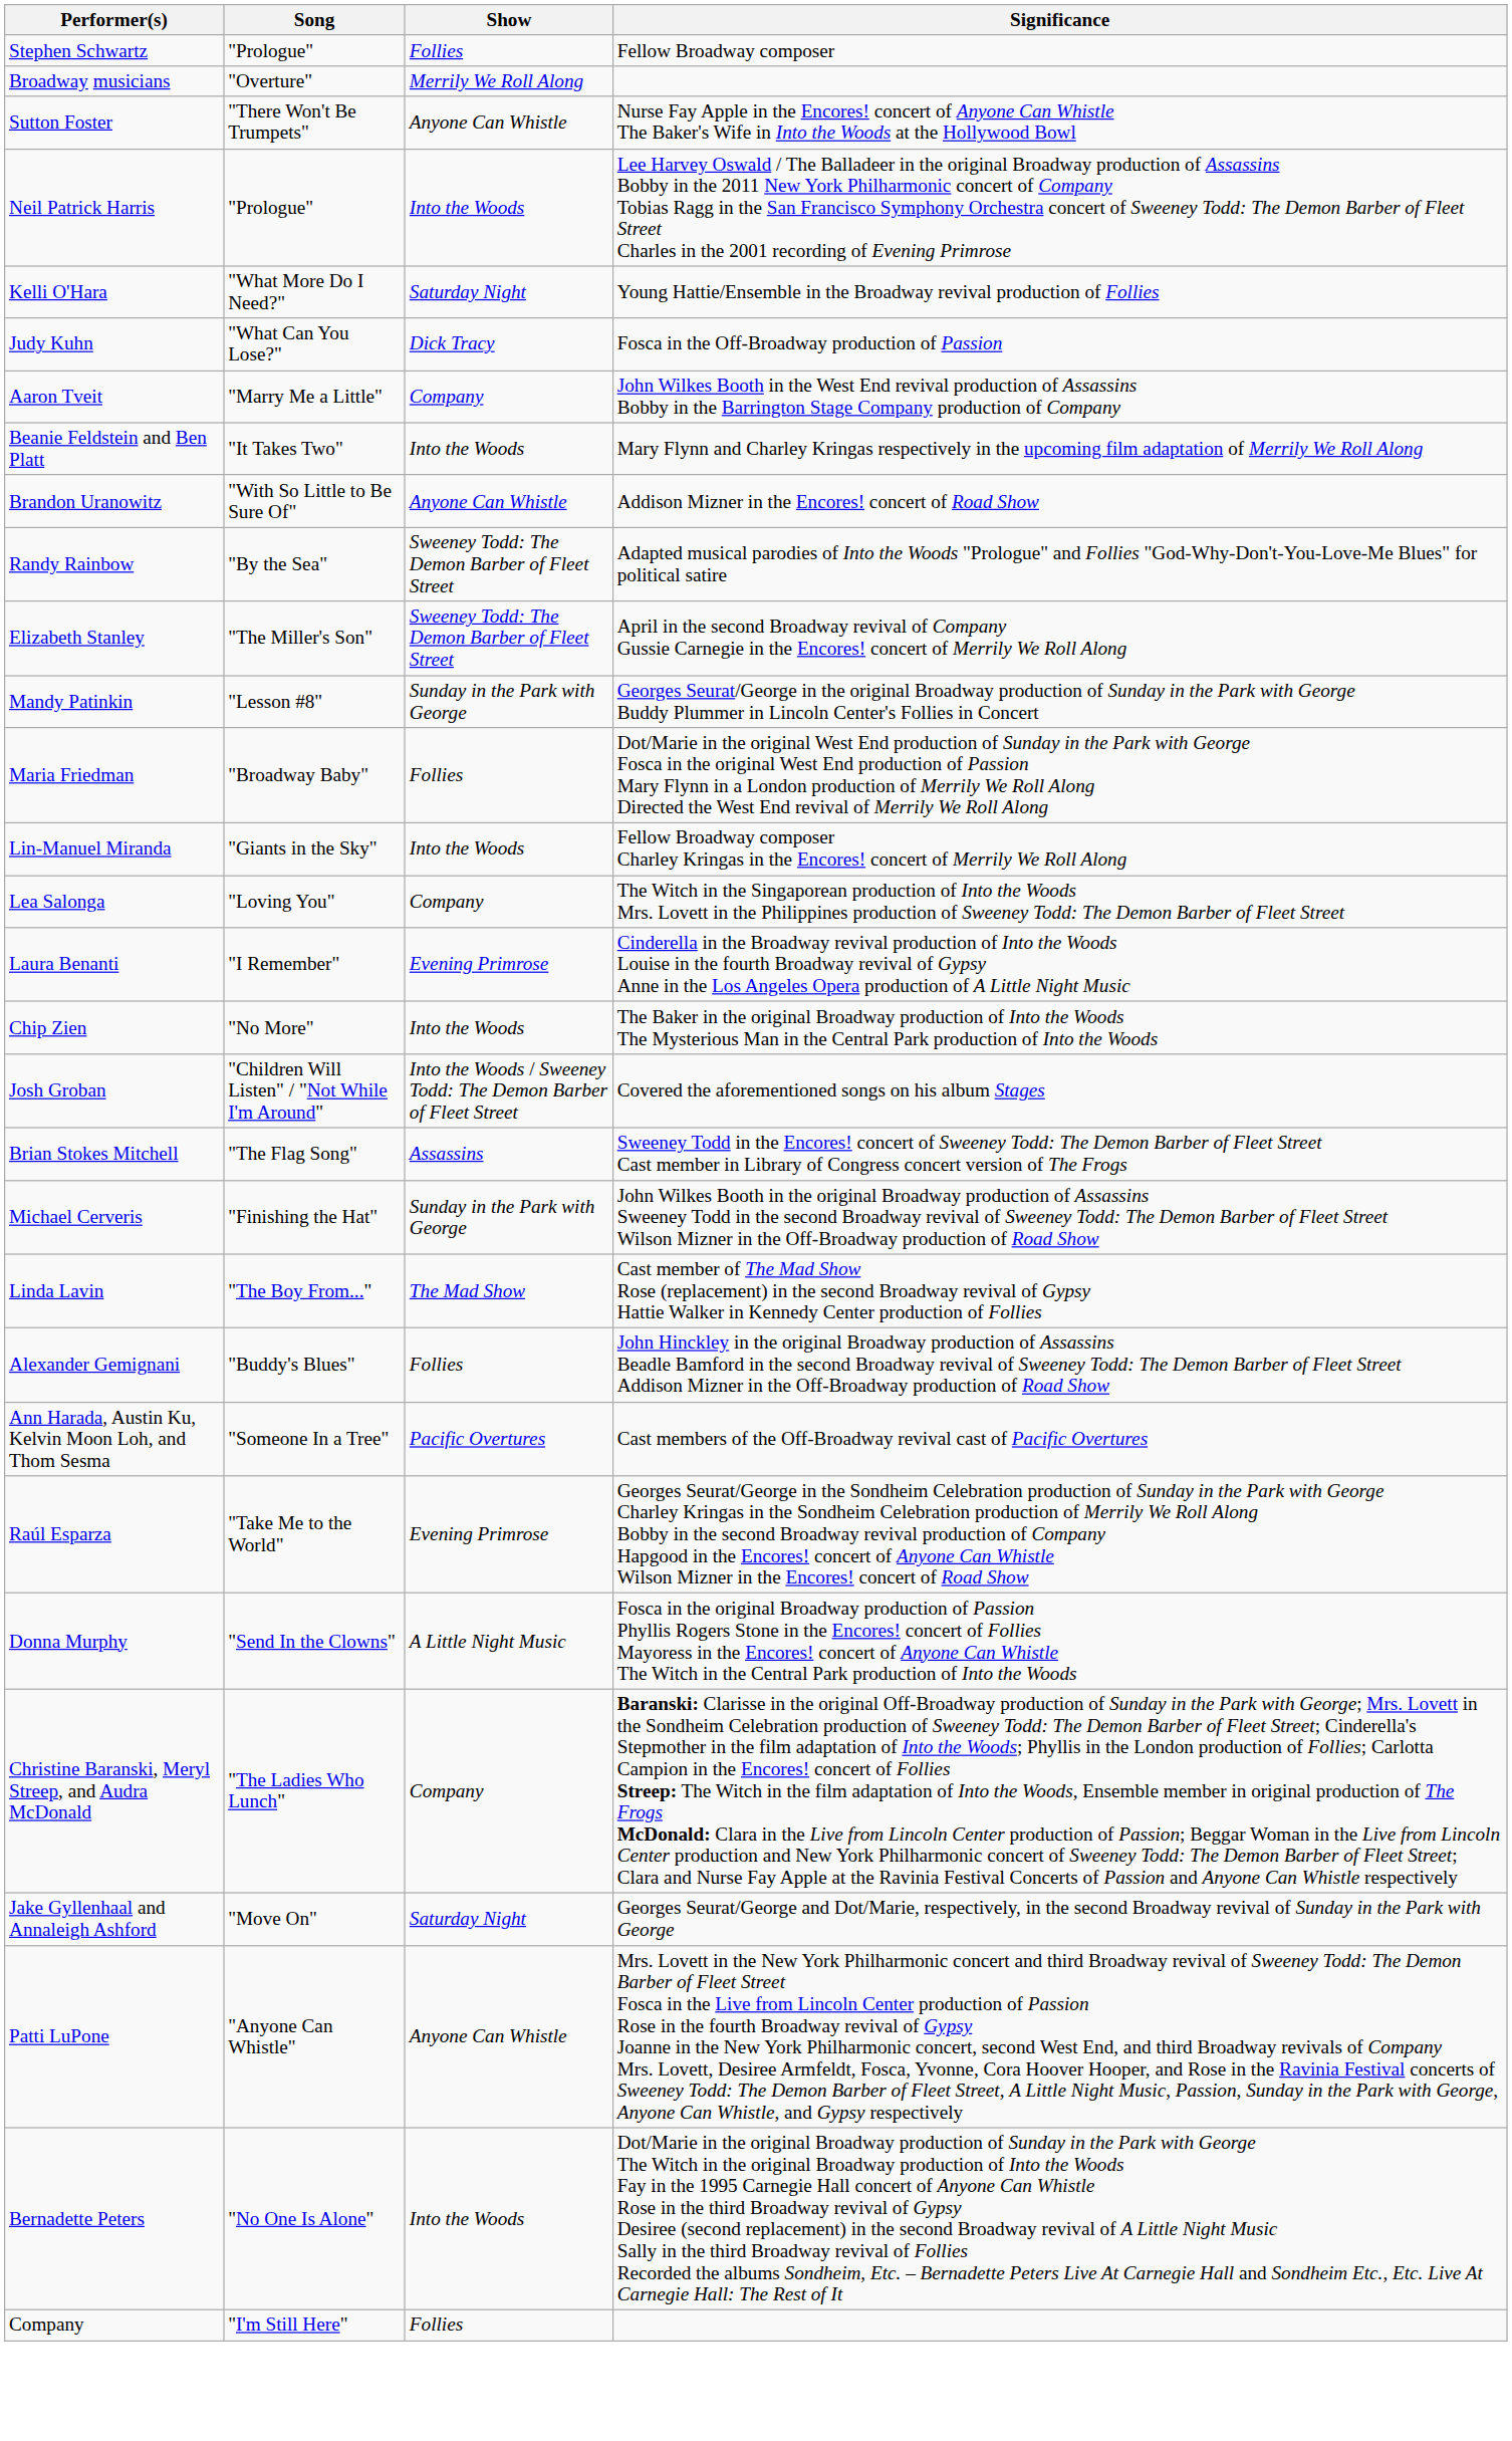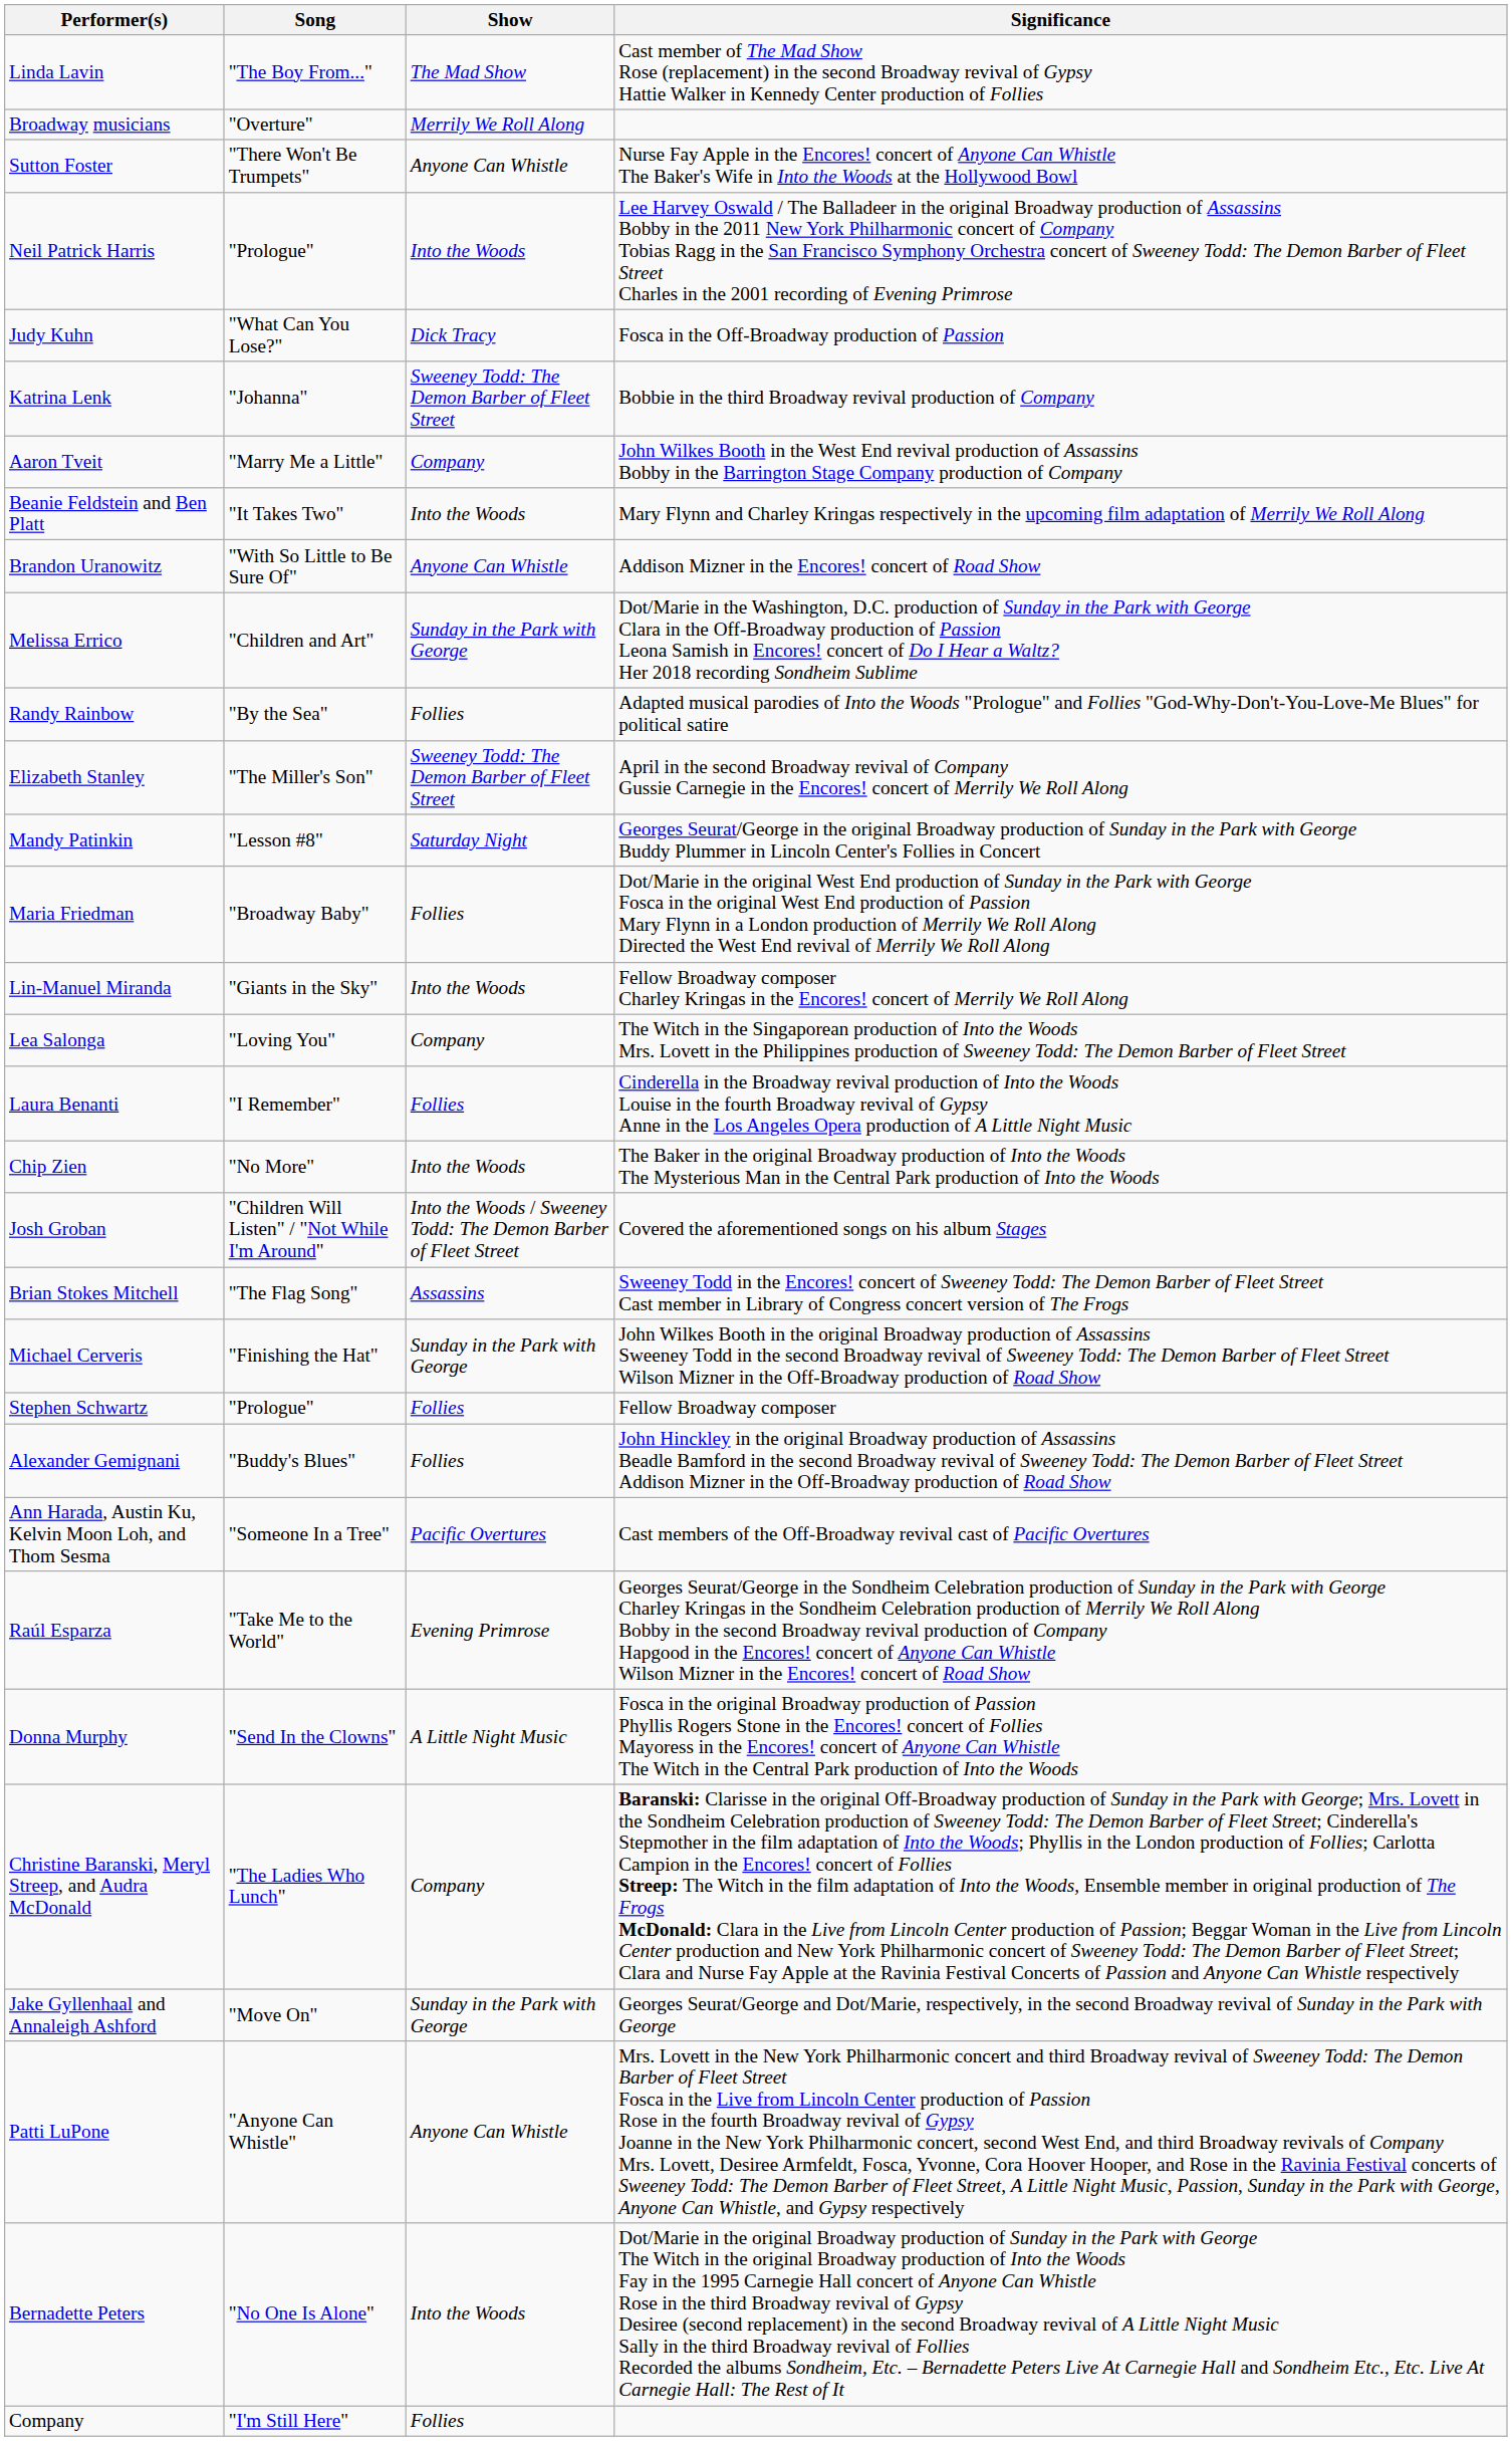rows swapped: Stephen Schwartz <-> Linda Lavin
- row: Kelli O'Hara | "What More Do I Need?" | Saturday Night | Young Hattie/Ensemble in the Broadway revival production of Follies
+ row: Katrina Lenk | "Johanna" | Sweeney Todd: The Demon Barber of Fleet Street | Bobbie in the third Broadway revival production of Company
+ row: Melissa Errico | "Children and Art" | Sunday in the Park with George | Dot/Marie in the Washington, D.C. production of Sunday in the Park with George Clara in the Off-Broadway production of Passion Leona Samish in Encores! concert of Do I Hear a Waltz? Her 2018 recording Sondheim Sublime
Randy Rainbow | Show: Sweeney Todd: The Demon Barber of Fleet Street -> Follies
Mandy Patinkin | Show: Sunday in the Park with George -> Saturday Night
Laura Benanti | Show: Evening Primrose -> Follies
Jake Gyllenhaal and Annaleigh Ashford | Show: Saturday Night -> Sunday in the Park with George
